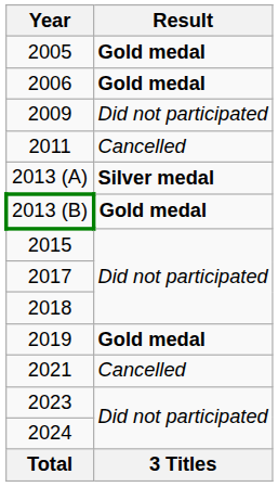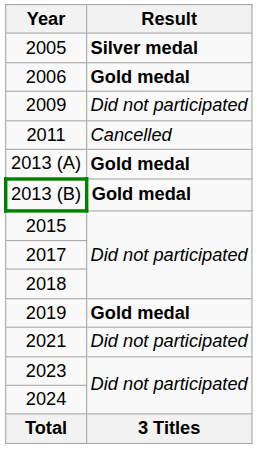2005 | Result: Gold medal -> Silver medal
2013 (A) | Result: Silver medal -> Gold medal
2021 | Result: Cancelled -> Did not participated
